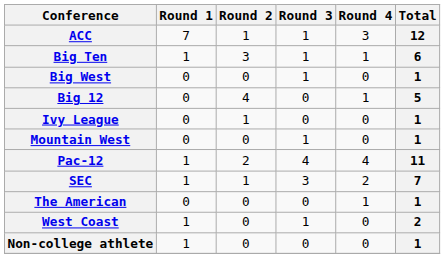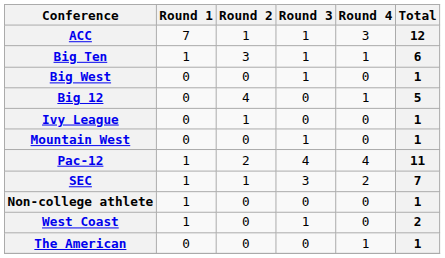rows swapped: The American <-> Non-college athlete
